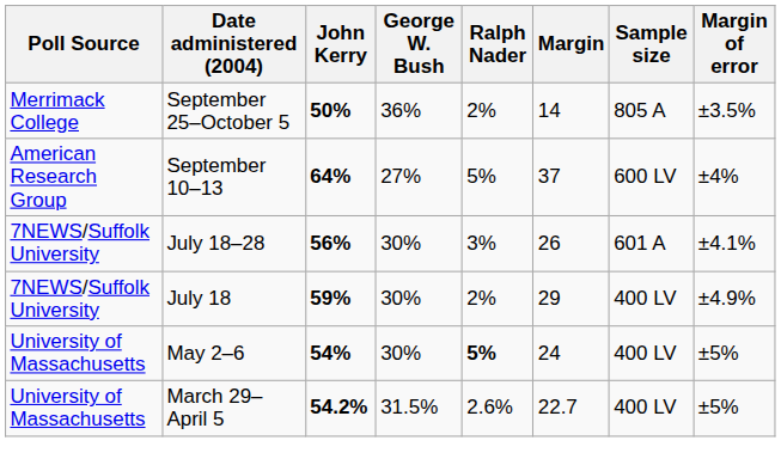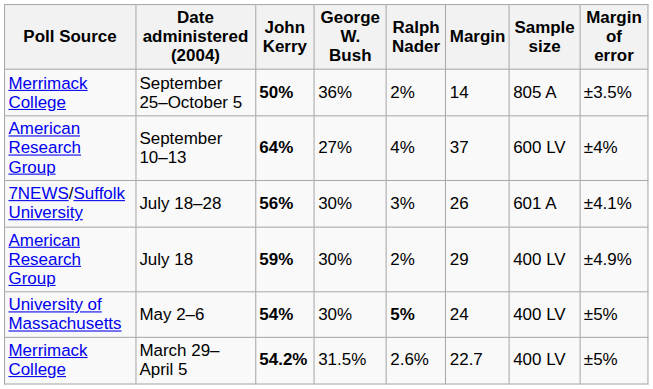September 10–13 | Ralph Nader: 5% -> 4%
July 18 | Poll Source: 7NEWS/Suffolk University -> American Research Group
March 29–April 5 | Poll Source: University of Massachusetts -> Merrimack College
